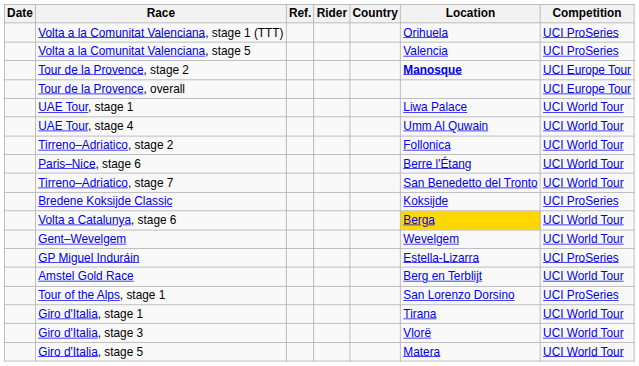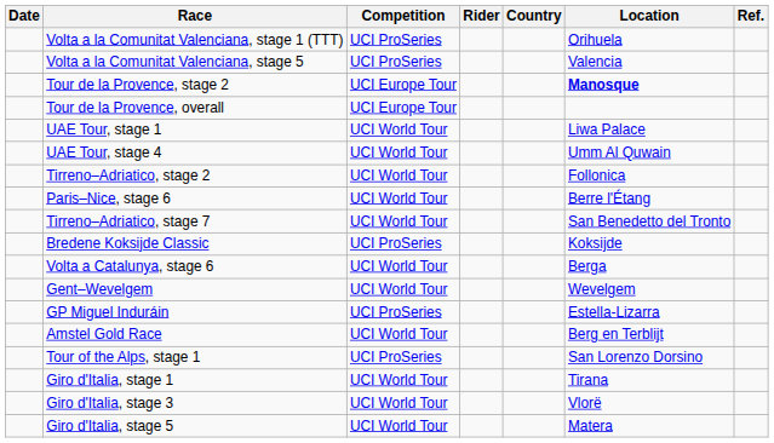columns swapped: Competition <-> Ref.
Volta a Catalunya, stage 6 | Location: gold background -> no background
